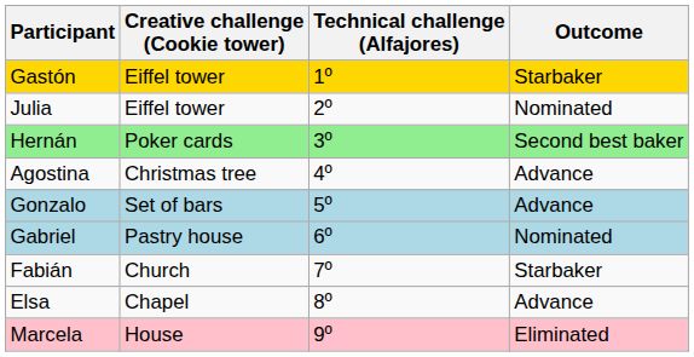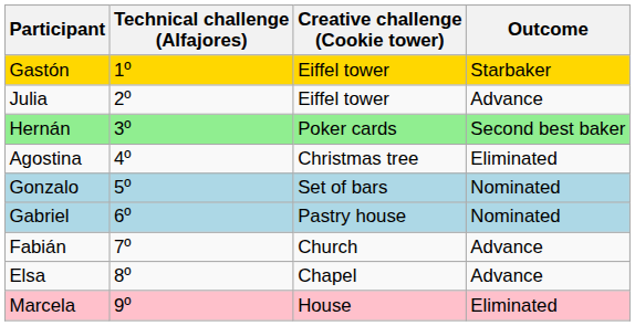columns swapped: Creative challenge (Cookie tower) <-> Technical challenge (Alfajores)
Julia | Outcome: Nominated -> Advance
Agostina | Outcome: Advance -> Eliminated
Gonzalo | Outcome: Advance -> Nominated
Fabián | Outcome: Starbaker -> Advance
